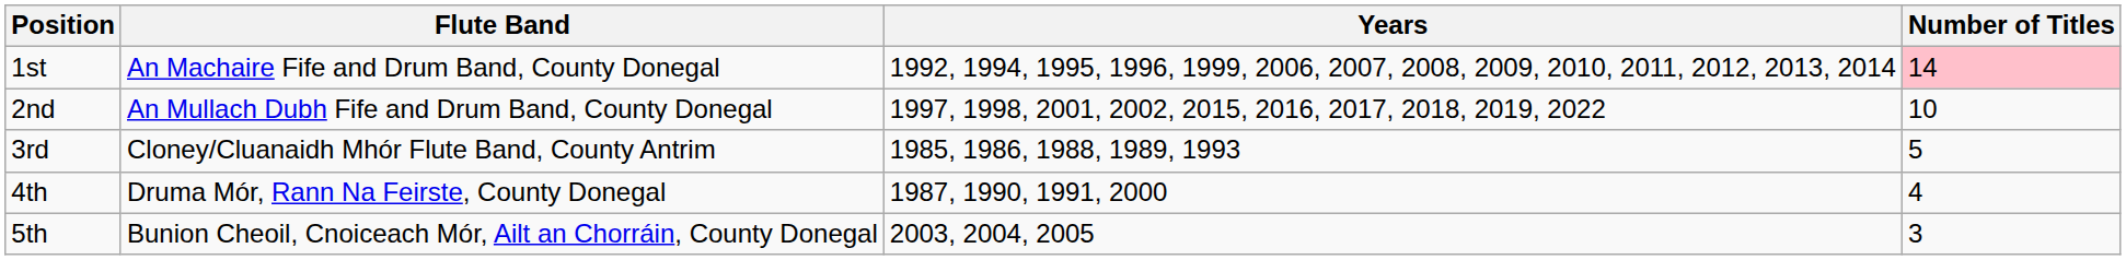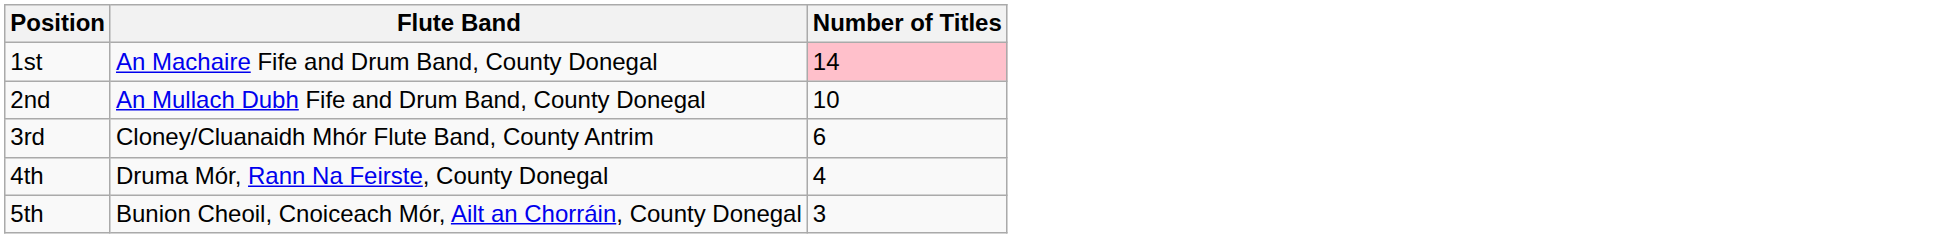- column: Years | 1992, 1994, 1995, 1996, 1999, 2006, 2007, 2008, 2009, 2010, 2011, 2012, 2013, 2014 | 1997, 1998, 2001, 2002, 2015, 2016, 2017, 2018, 2019, 2022 | 1985, 1986, 1988, 1989, 1993 | 1987, 1990, 1991, 2000 | 2003, 2004, 2005
3rd | Number of Titles: 5 -> 6
